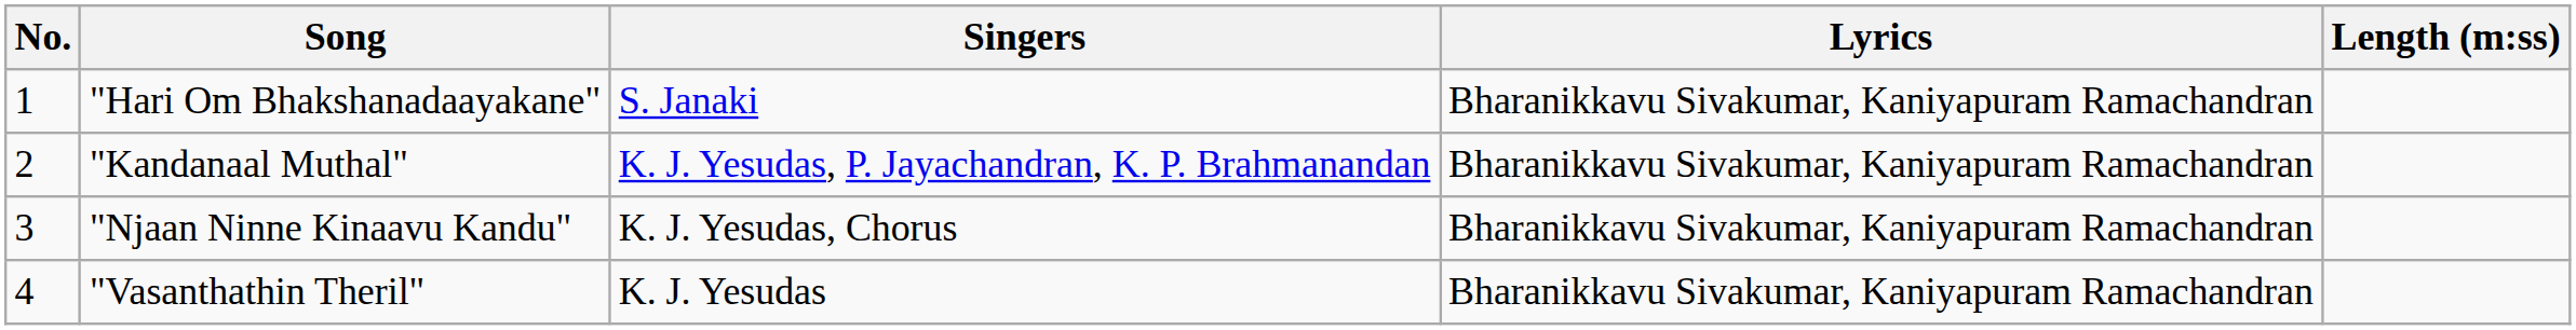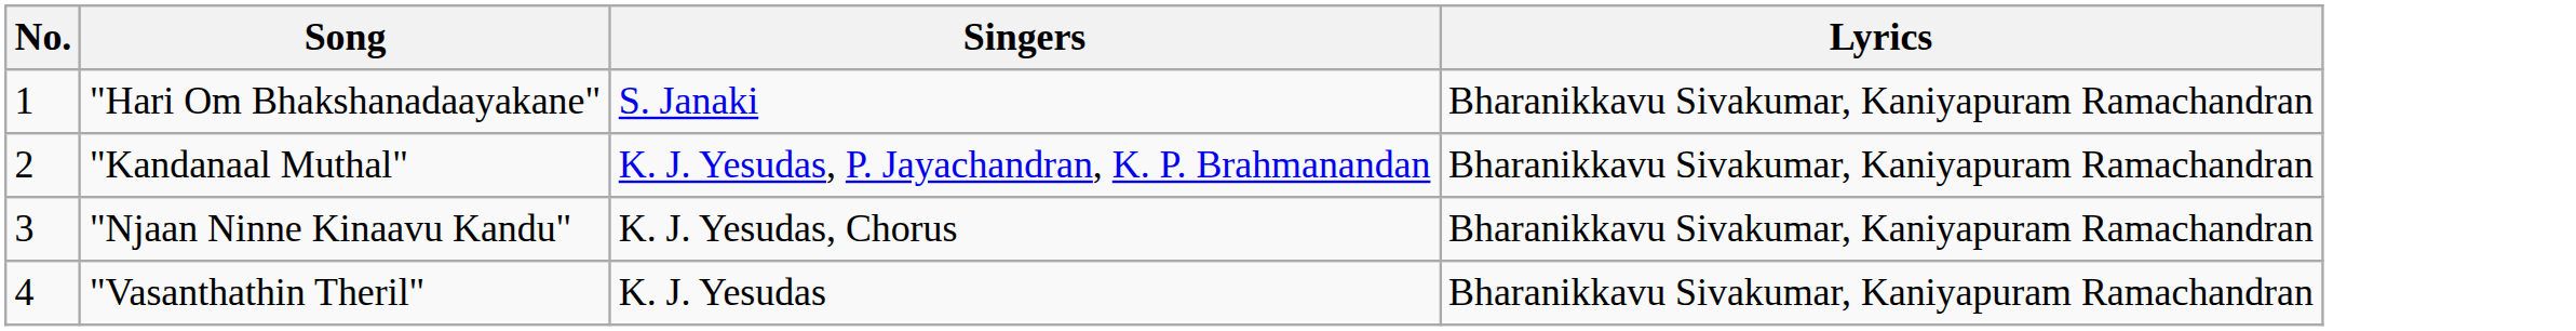- column: Length (m:ss)
